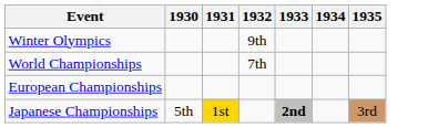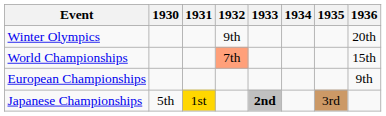+ column: 1936 | 20th | 15th | 9th
World Championships | 1932: no background -> lightsalmon background
